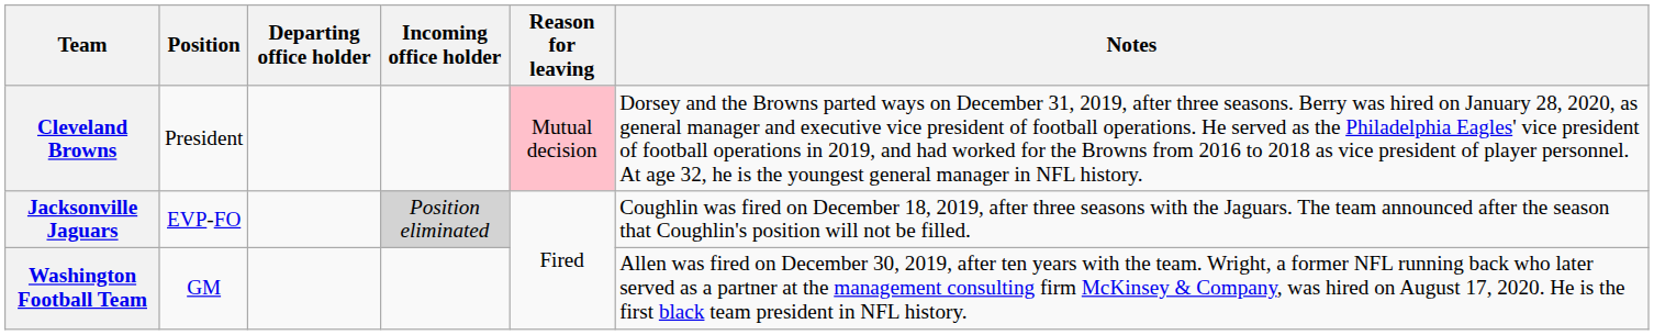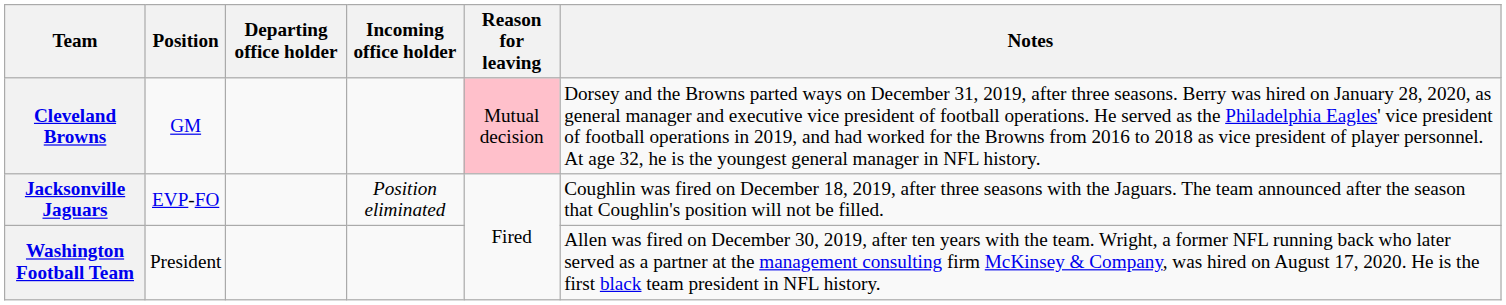Cleveland Browns | Position: President -> GM
Jacksonville Jaguars | Incoming office holder: lightgrey background -> no background
Washington Football Team | Position: GM -> President
